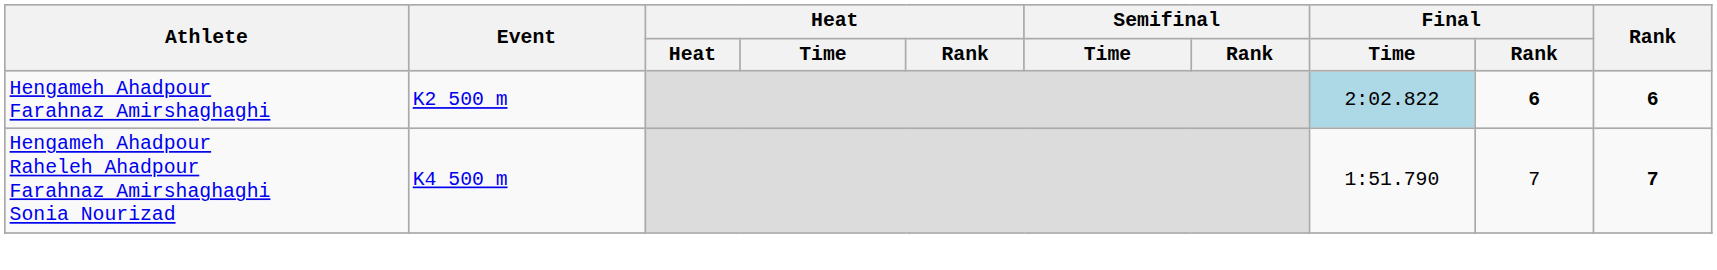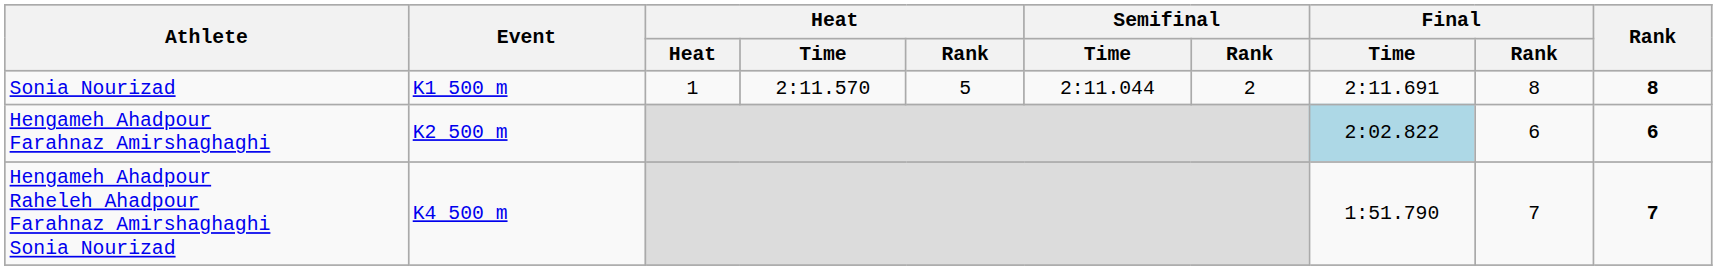+ row: Sonia Nourizad | K1 500 m | 1 | 2:11.570 | 5 | 2:11.044 | 2 | 2:11.691 | 8 | 8
Hengameh Ahadpour Farahnaz Amirshaghaghi | Final / Rank: bold -> normal
